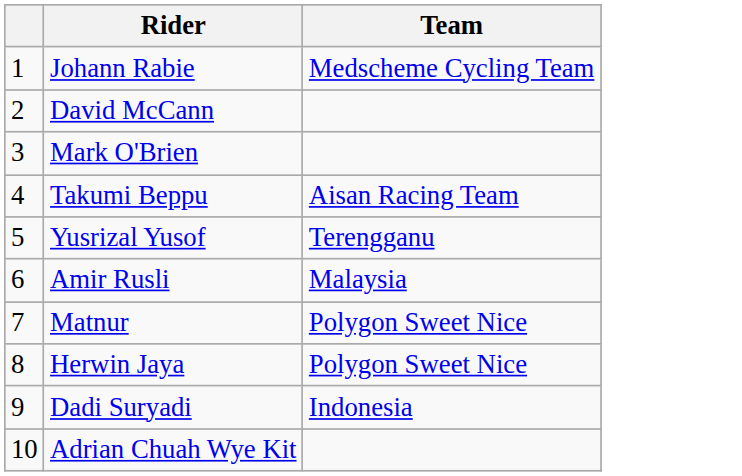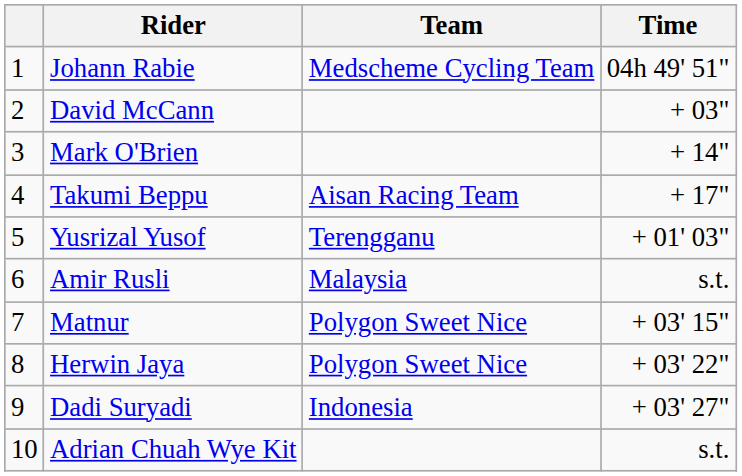+ column: Time | 04h 49' 51" | + 03" | + 14" | + 17" | + 01' 03" | s.t. | + 03' 15" | + 03' 22" | + 03' 27" | s.t.
